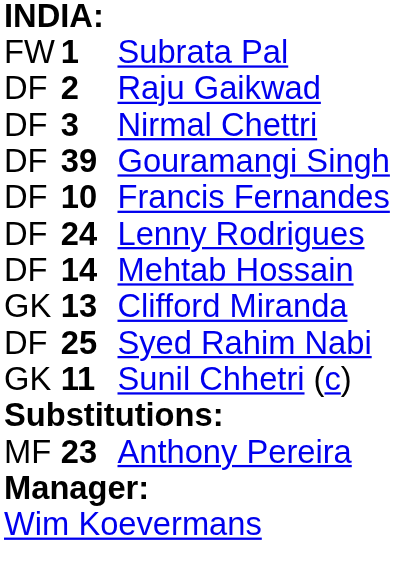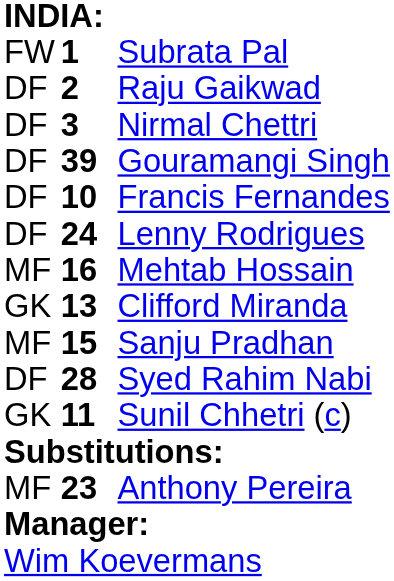Mehtab Hossain | column 1: DF -> MF
Mehtab Hossain | column 2: 14 -> 16
+ row: MF | 15 | Sanju Pradhan
Syed Rahim Nabi | column 2: 25 -> 28
